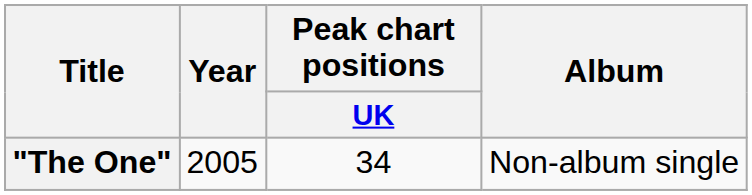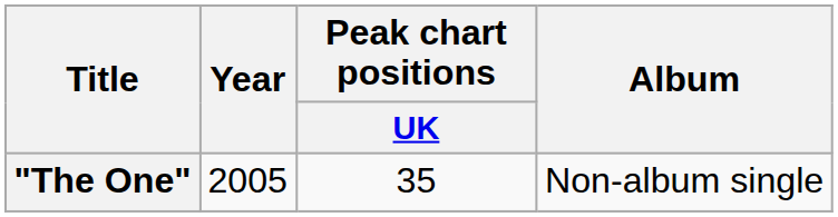"The One" | Peak chart positions / UK: 34 -> 35
